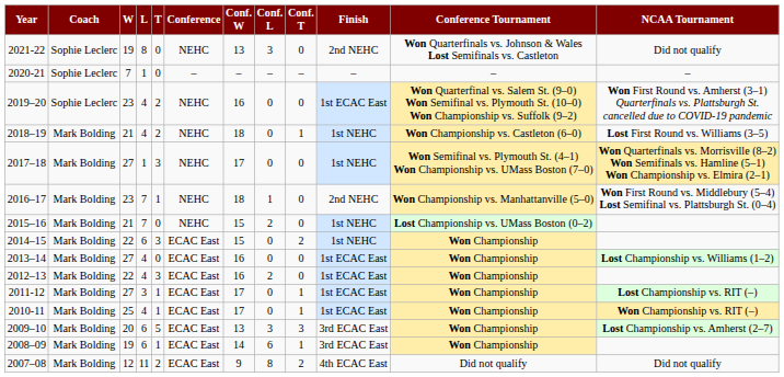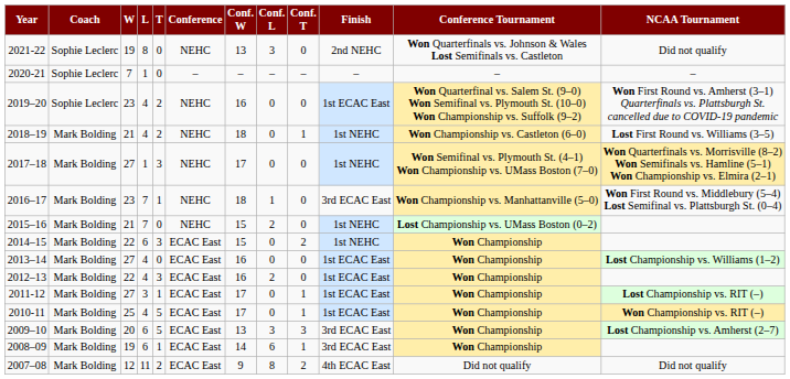2016–17 | Finish: 2nd NEHC -> 3rd ECAC East
2010-11 | T: 1 -> 5
